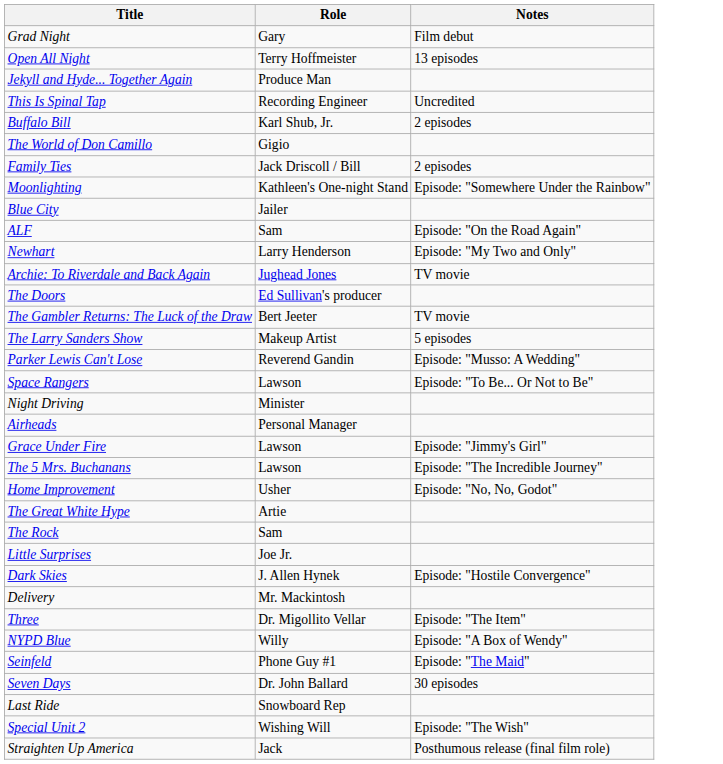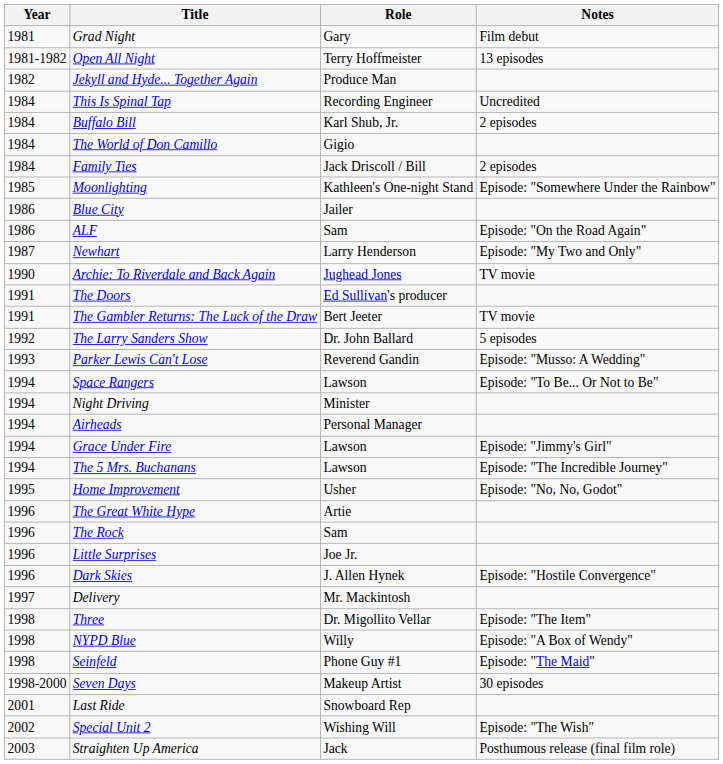+ column: Year | 1981 | 1981-1982 | 1982 | 1984 | 1984 | 1984 | 1984 | 1985 | 1986 | 1986 | 1987 | 1990 | 1991 | 1991 | 1992 | 1993 | 1994 | 1994 | 1994 | 1994 | 1994 | 1995 | 1996 | 1996 | 1996 | 1996 | 1997 | 1998 | 1998 | 1998 | 1998-2000 | 2001 | 2002 | 2003
The Larry Sanders Show | Role: Makeup Artist -> Dr. John Ballard
Seven Days | Role: Dr. John Ballard -> Makeup Artist
